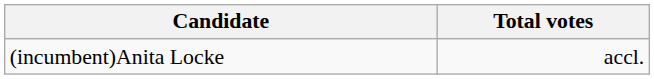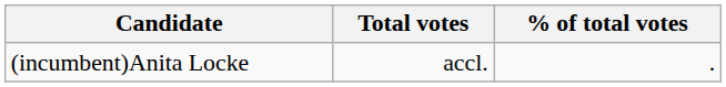+ column: % of total votes | .
